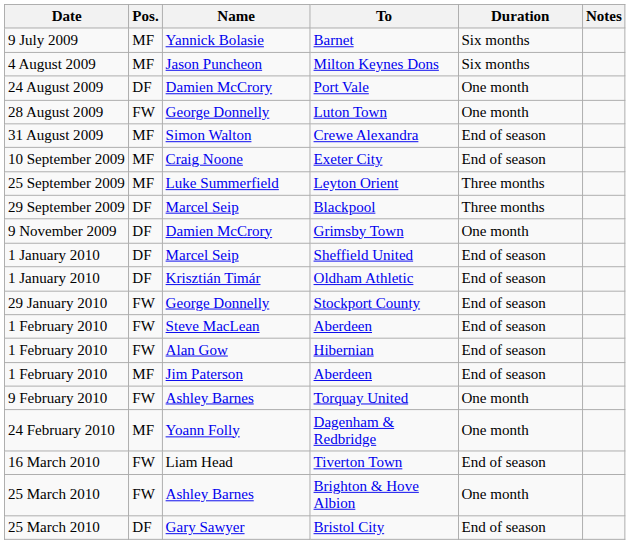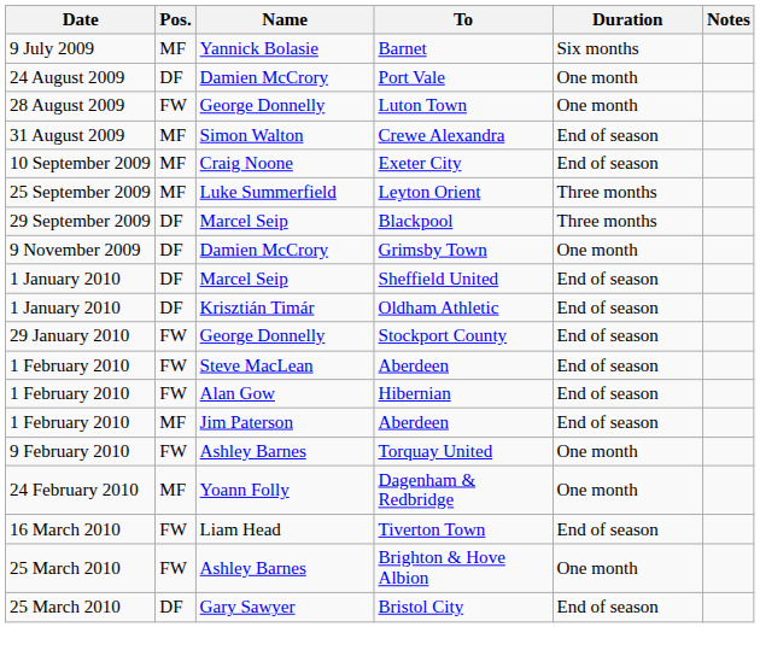- row: 4 August 2009 | MF | Jason Puncheon | Milton Keynes Dons | Six months
